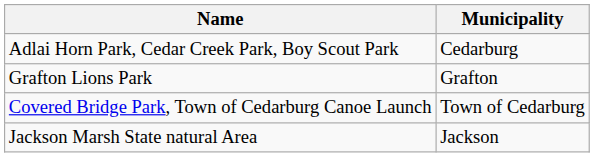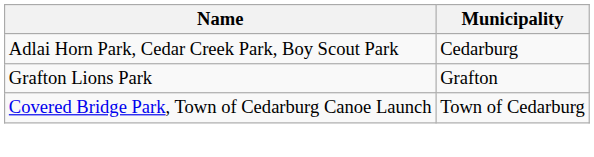- row: Jackson Marsh State natural Area | Jackson
